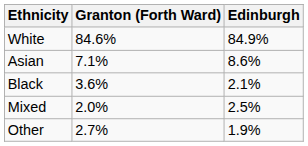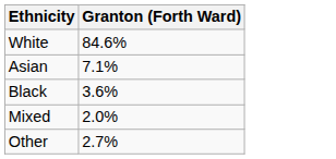- column: Edinburgh | 84.9% | 8.6% | 2.1% | 2.5% | 1.9%
